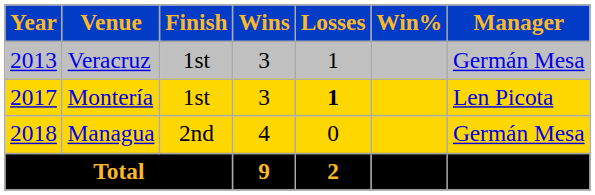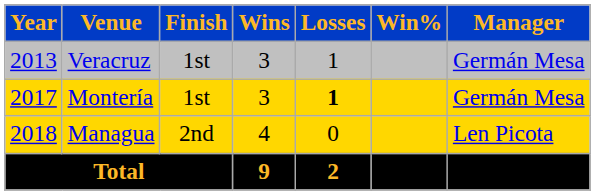Montería | Manager: Len Picota -> Germán Mesa
Managua | Manager: Germán Mesa -> Len Picota
